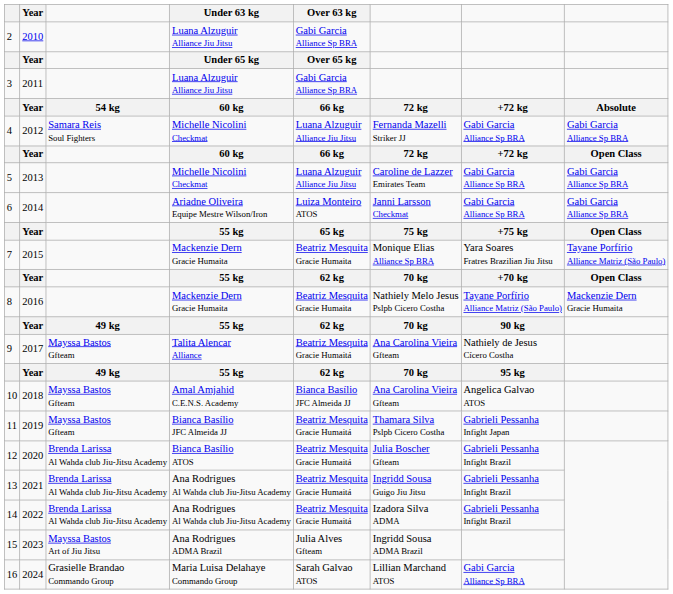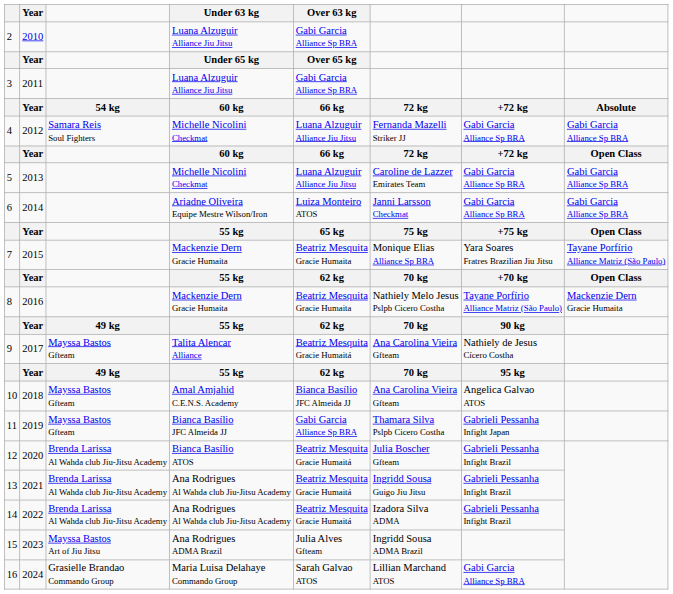11 | Over 63 kg: Beatriz Mesquita Gracie Humaitá -> Gabi Garcia Alliance Sp BRA
